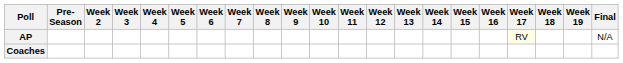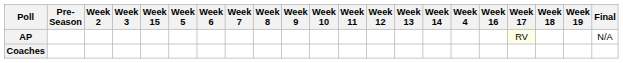columns swapped: Week 4 <-> Week 15
